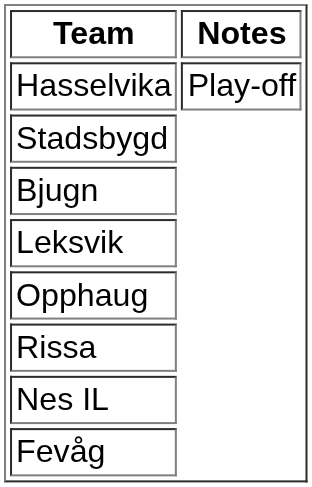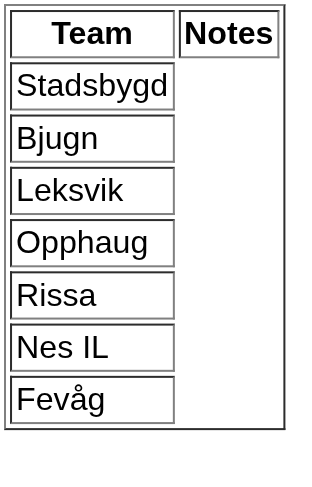- row: Hasselvika | Play-off
